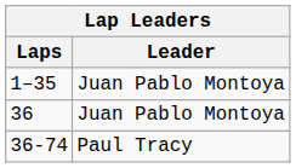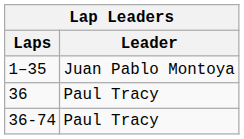36 | Leader: Juan Pablo Montoya -> Paul Tracy
